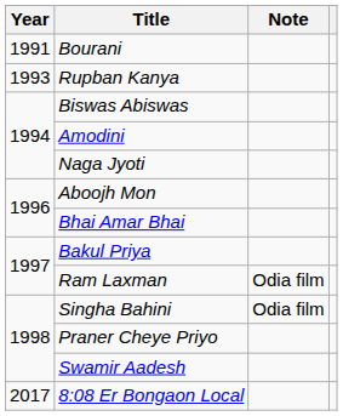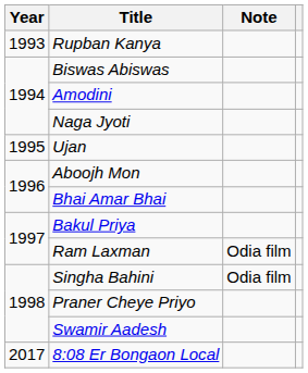- row: 1991 | Bourani
+ row: 1995 | Ujan
